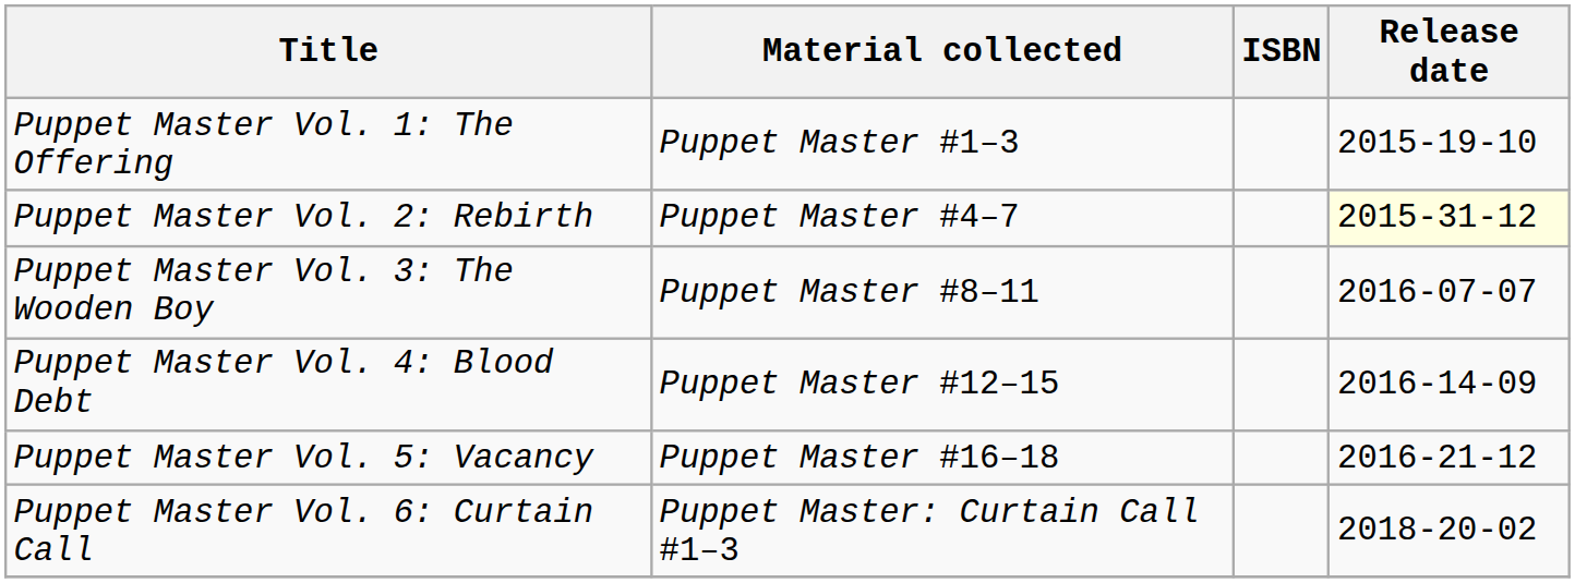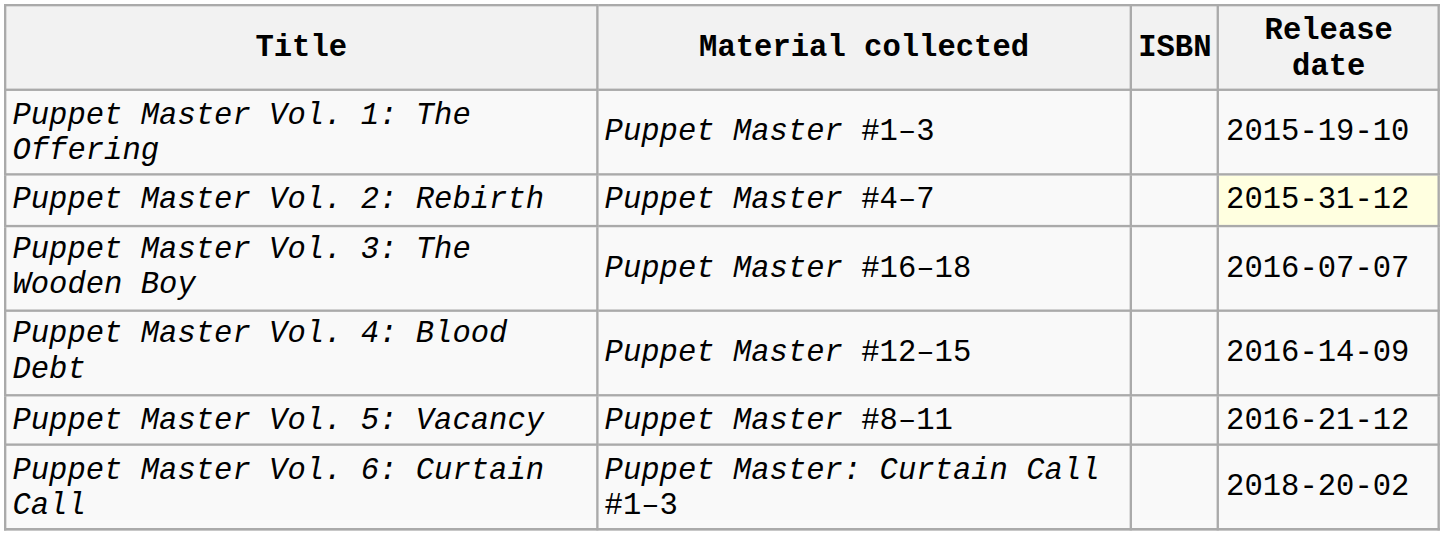Puppet Master Vol. 3: The Wooden Boy | Material collected: Puppet Master #8–11 -> Puppet Master #16–18
Puppet Master Vol. 5: Vacancy | Material collected: Puppet Master #16–18 -> Puppet Master #8–11
